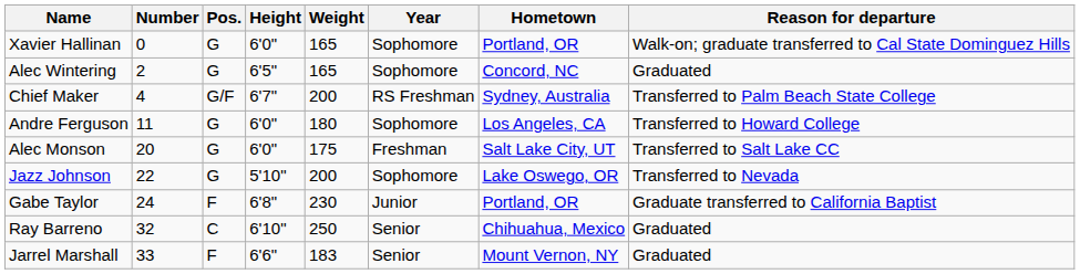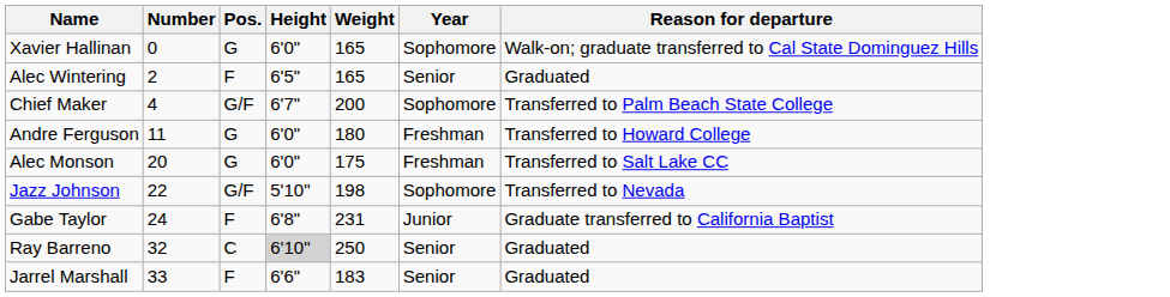- column: Hometown | Portland, OR | Concord, NC | Sydney, Australia | Los Angeles, CA | Salt Lake City, UT | Lake Oswego, OR | Portland, OR | Chihuahua, Mexico | Mount Vernon, NY
Alec Wintering | Pos.: G -> F
Alec Wintering | Year: Sophomore -> Senior
Chief Maker | Year: RS Freshman -> Sophomore
Andre Ferguson | Year: Sophomore -> Freshman
Jazz Johnson | Pos.: G -> G/F
Jazz Johnson | Weight: 200 -> 198
Gabe Taylor | Weight: 230 -> 231
Ray Barreno | Height: no background -> lightgrey background
